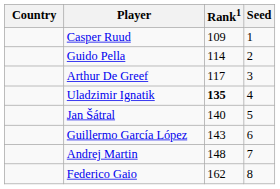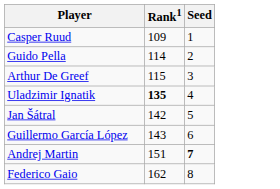- column: Country
Arthur De Greef | Rank1: 117 -> 115
Jan Šátral | Rank1: 140 -> 142
Andrej Martin | Rank1: 148 -> 151
Andrej Martin | Seed: normal -> bold
